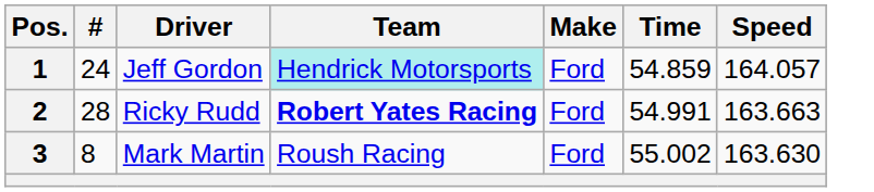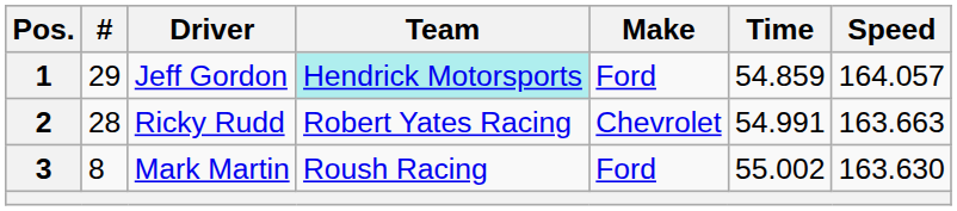1 | #: 24 -> 29
2 | Team: bold -> normal
2 | Make: Ford -> Chevrolet
